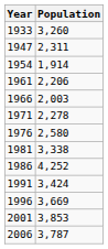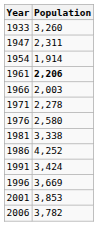1961 | Population: normal -> bold
2006 | Population: 3,787 -> 3,782
